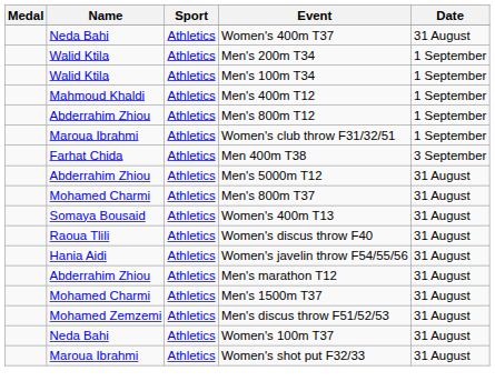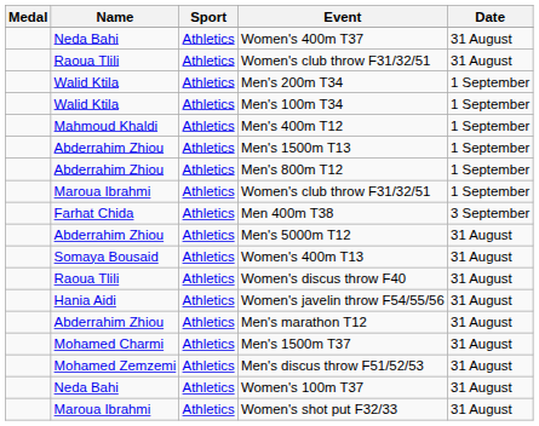+ row: Raoua Tlili | Athletics | Women's club throw F31/32/51 | 31 August
+ row: Abderrahim Zhiou | Athletics | Men's 1500m T13 | 1 September
- row: Mohamed Charmi | Athletics | Men's 800m T37 | 31 August
